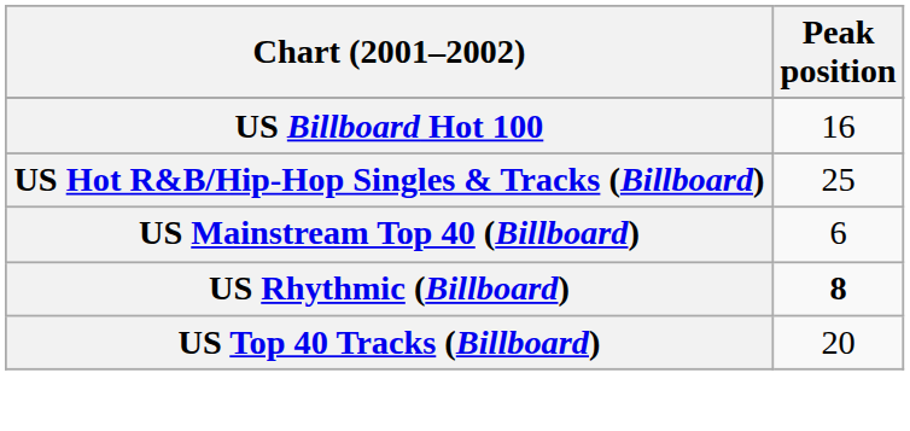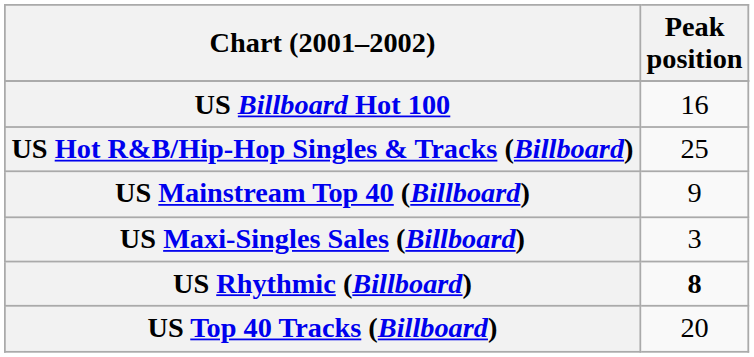US Mainstream Top 40 (Billboard) | Peak position: 6 -> 9
+ row: US Maxi-Singles Sales (Billboard) | 3
